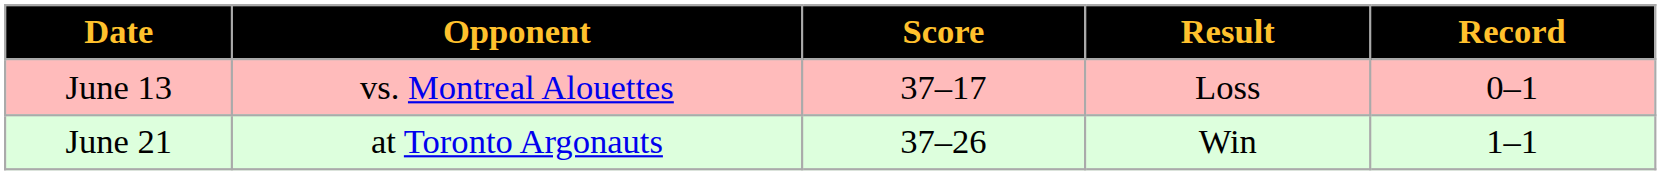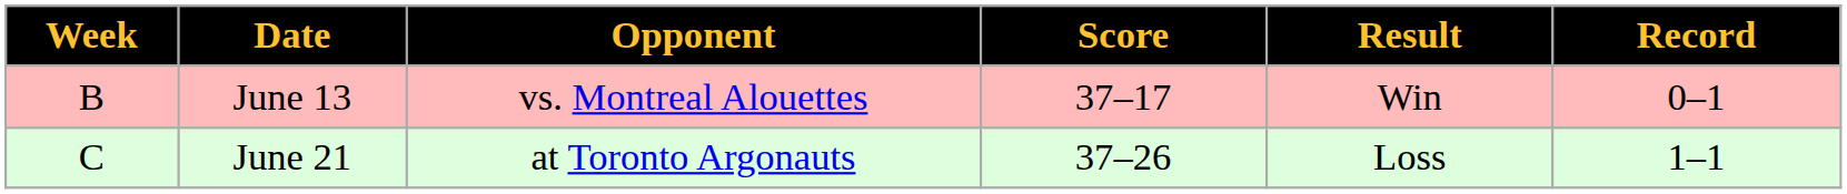+ column: Week | B | C
June 13 | Result: Loss -> Win
June 21 | Result: Win -> Loss
